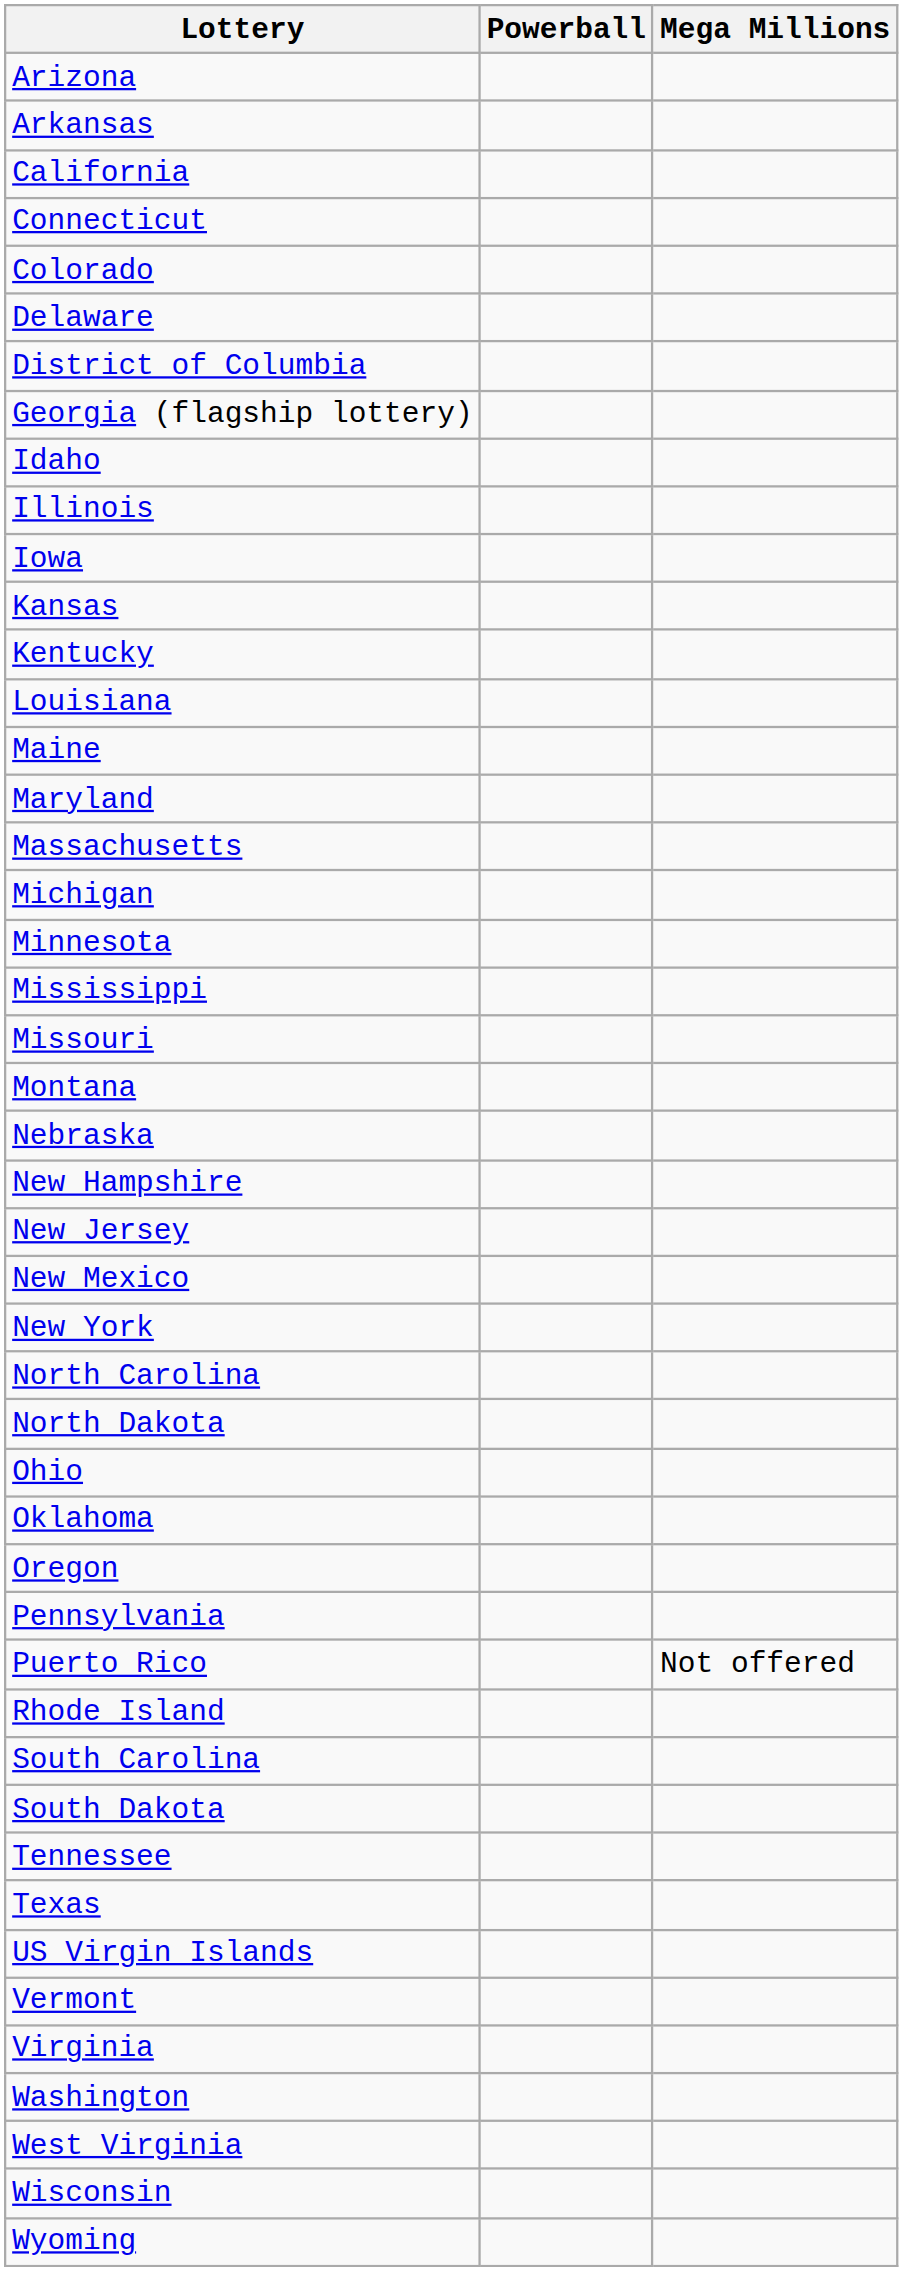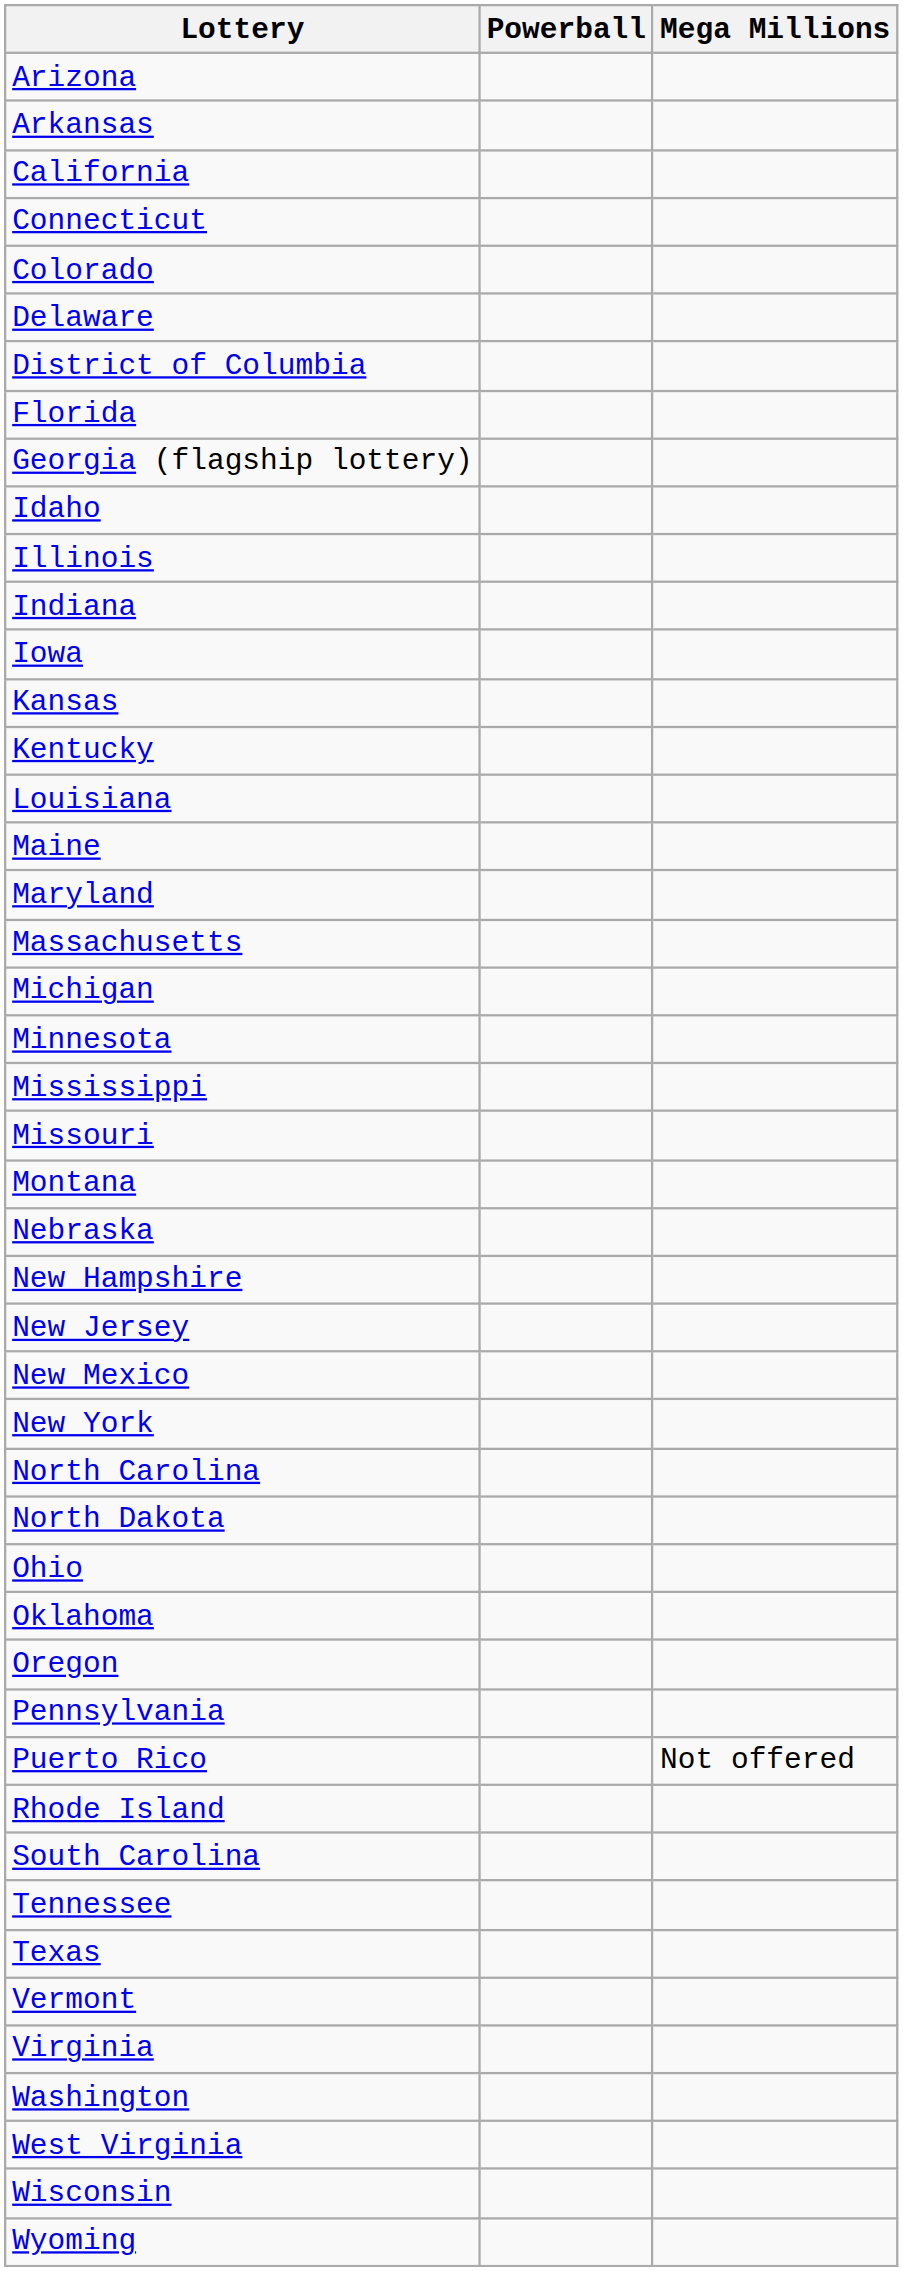+ row: Florida
+ row: Indiana
- row: South Dakota
- row: US Virgin Islands
